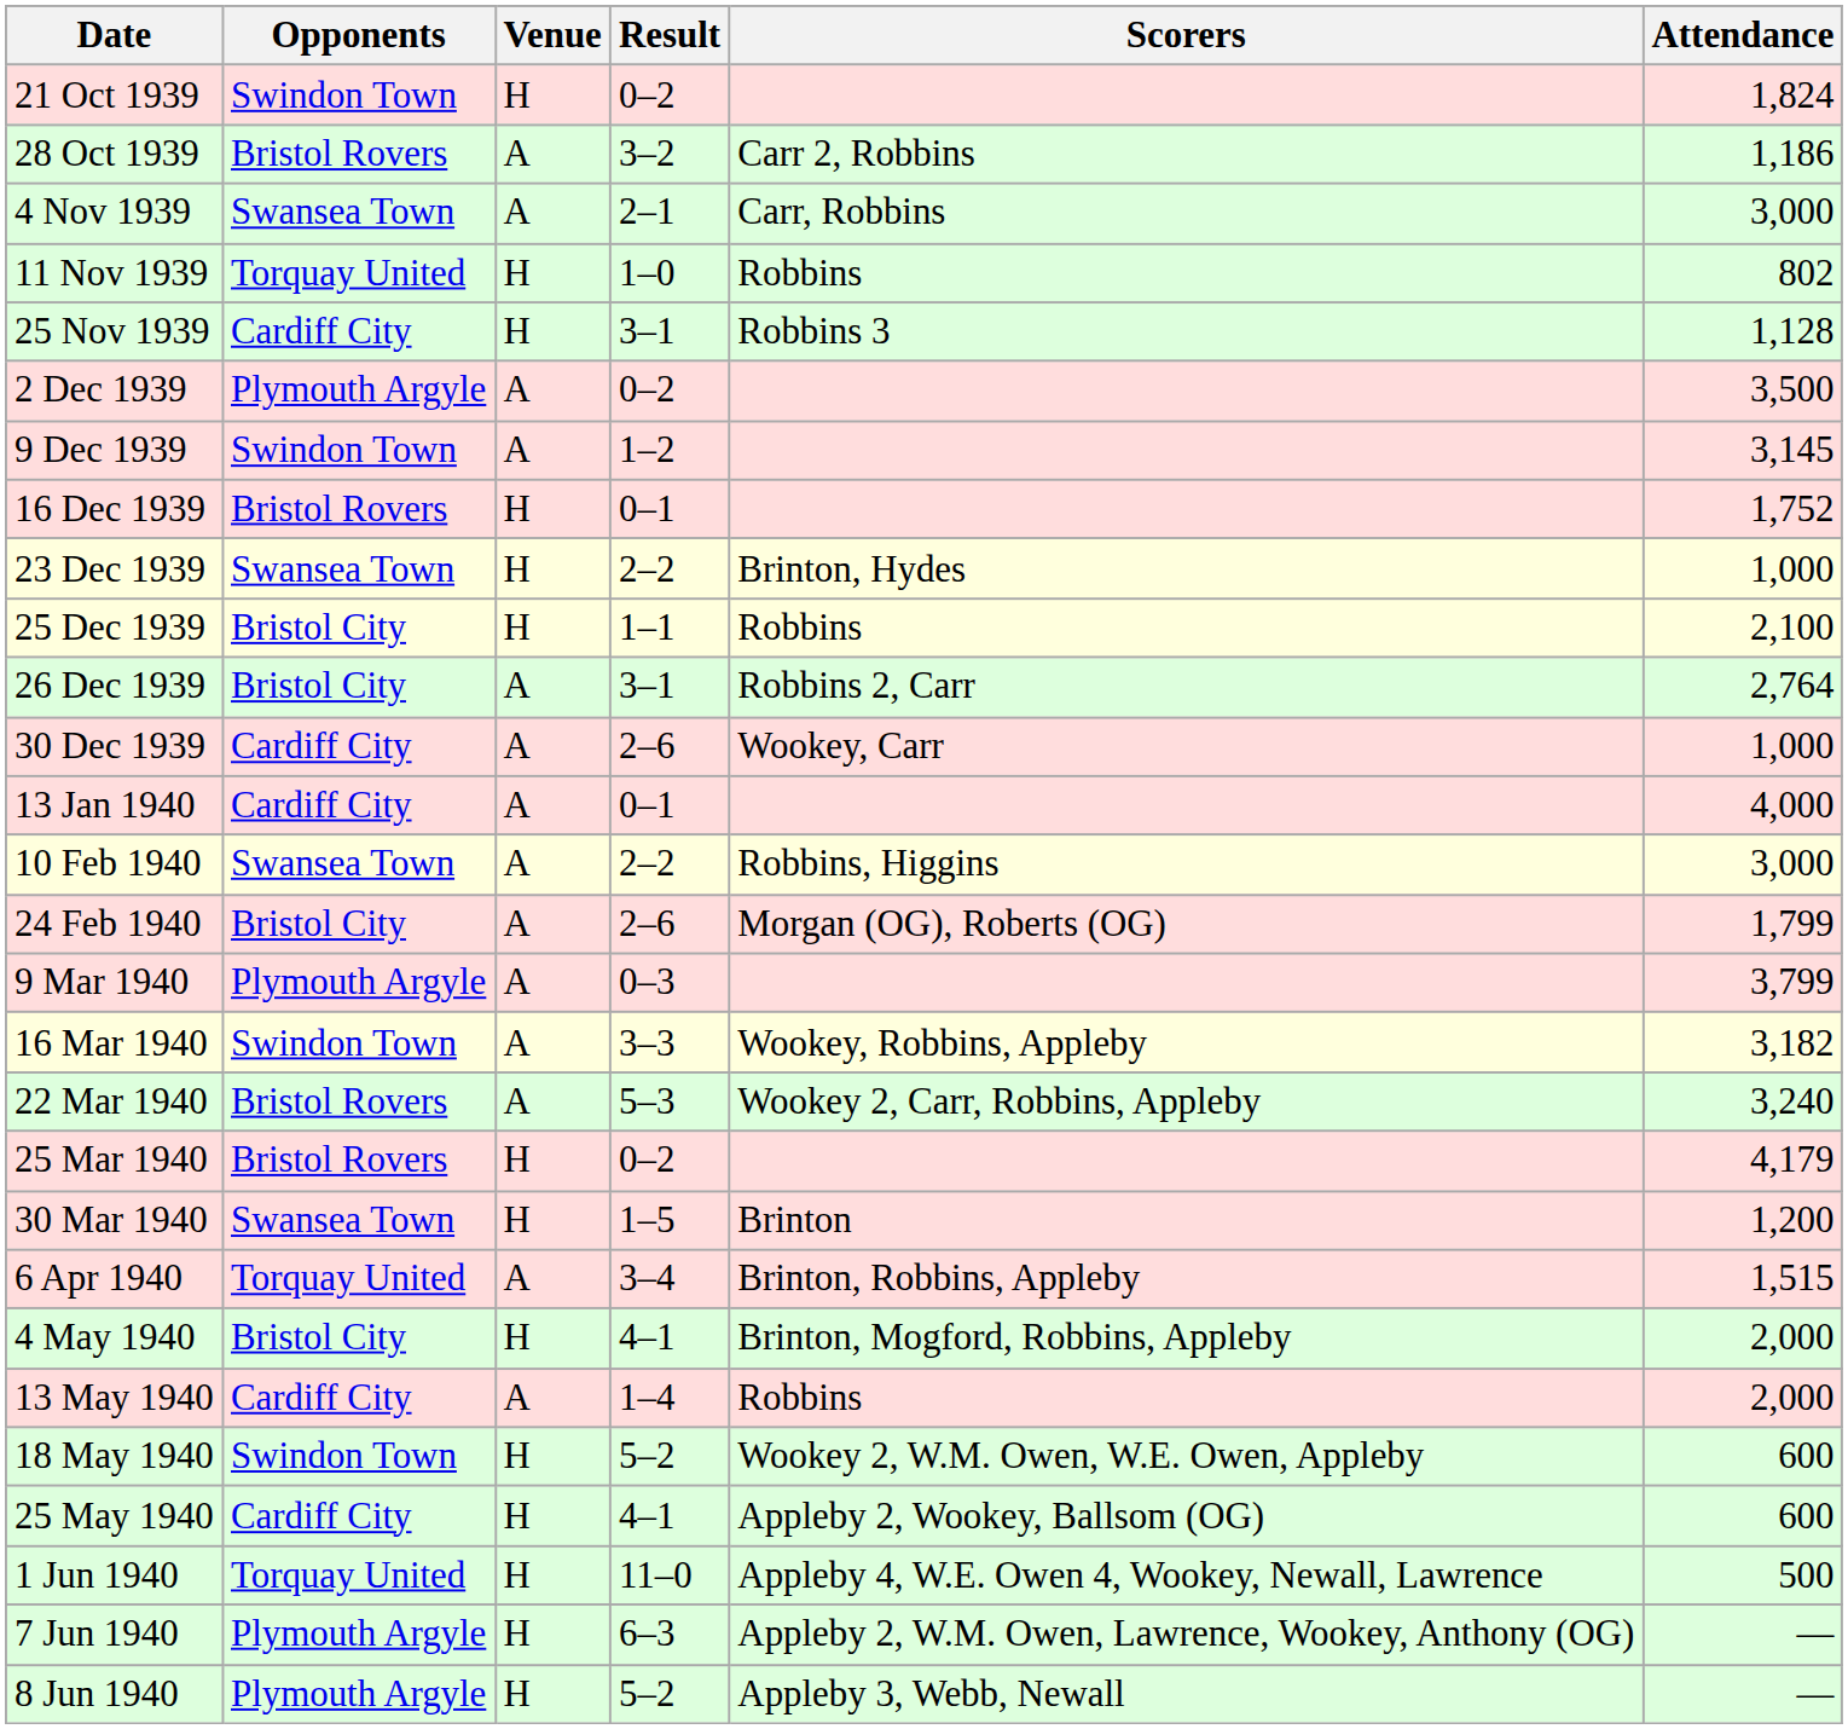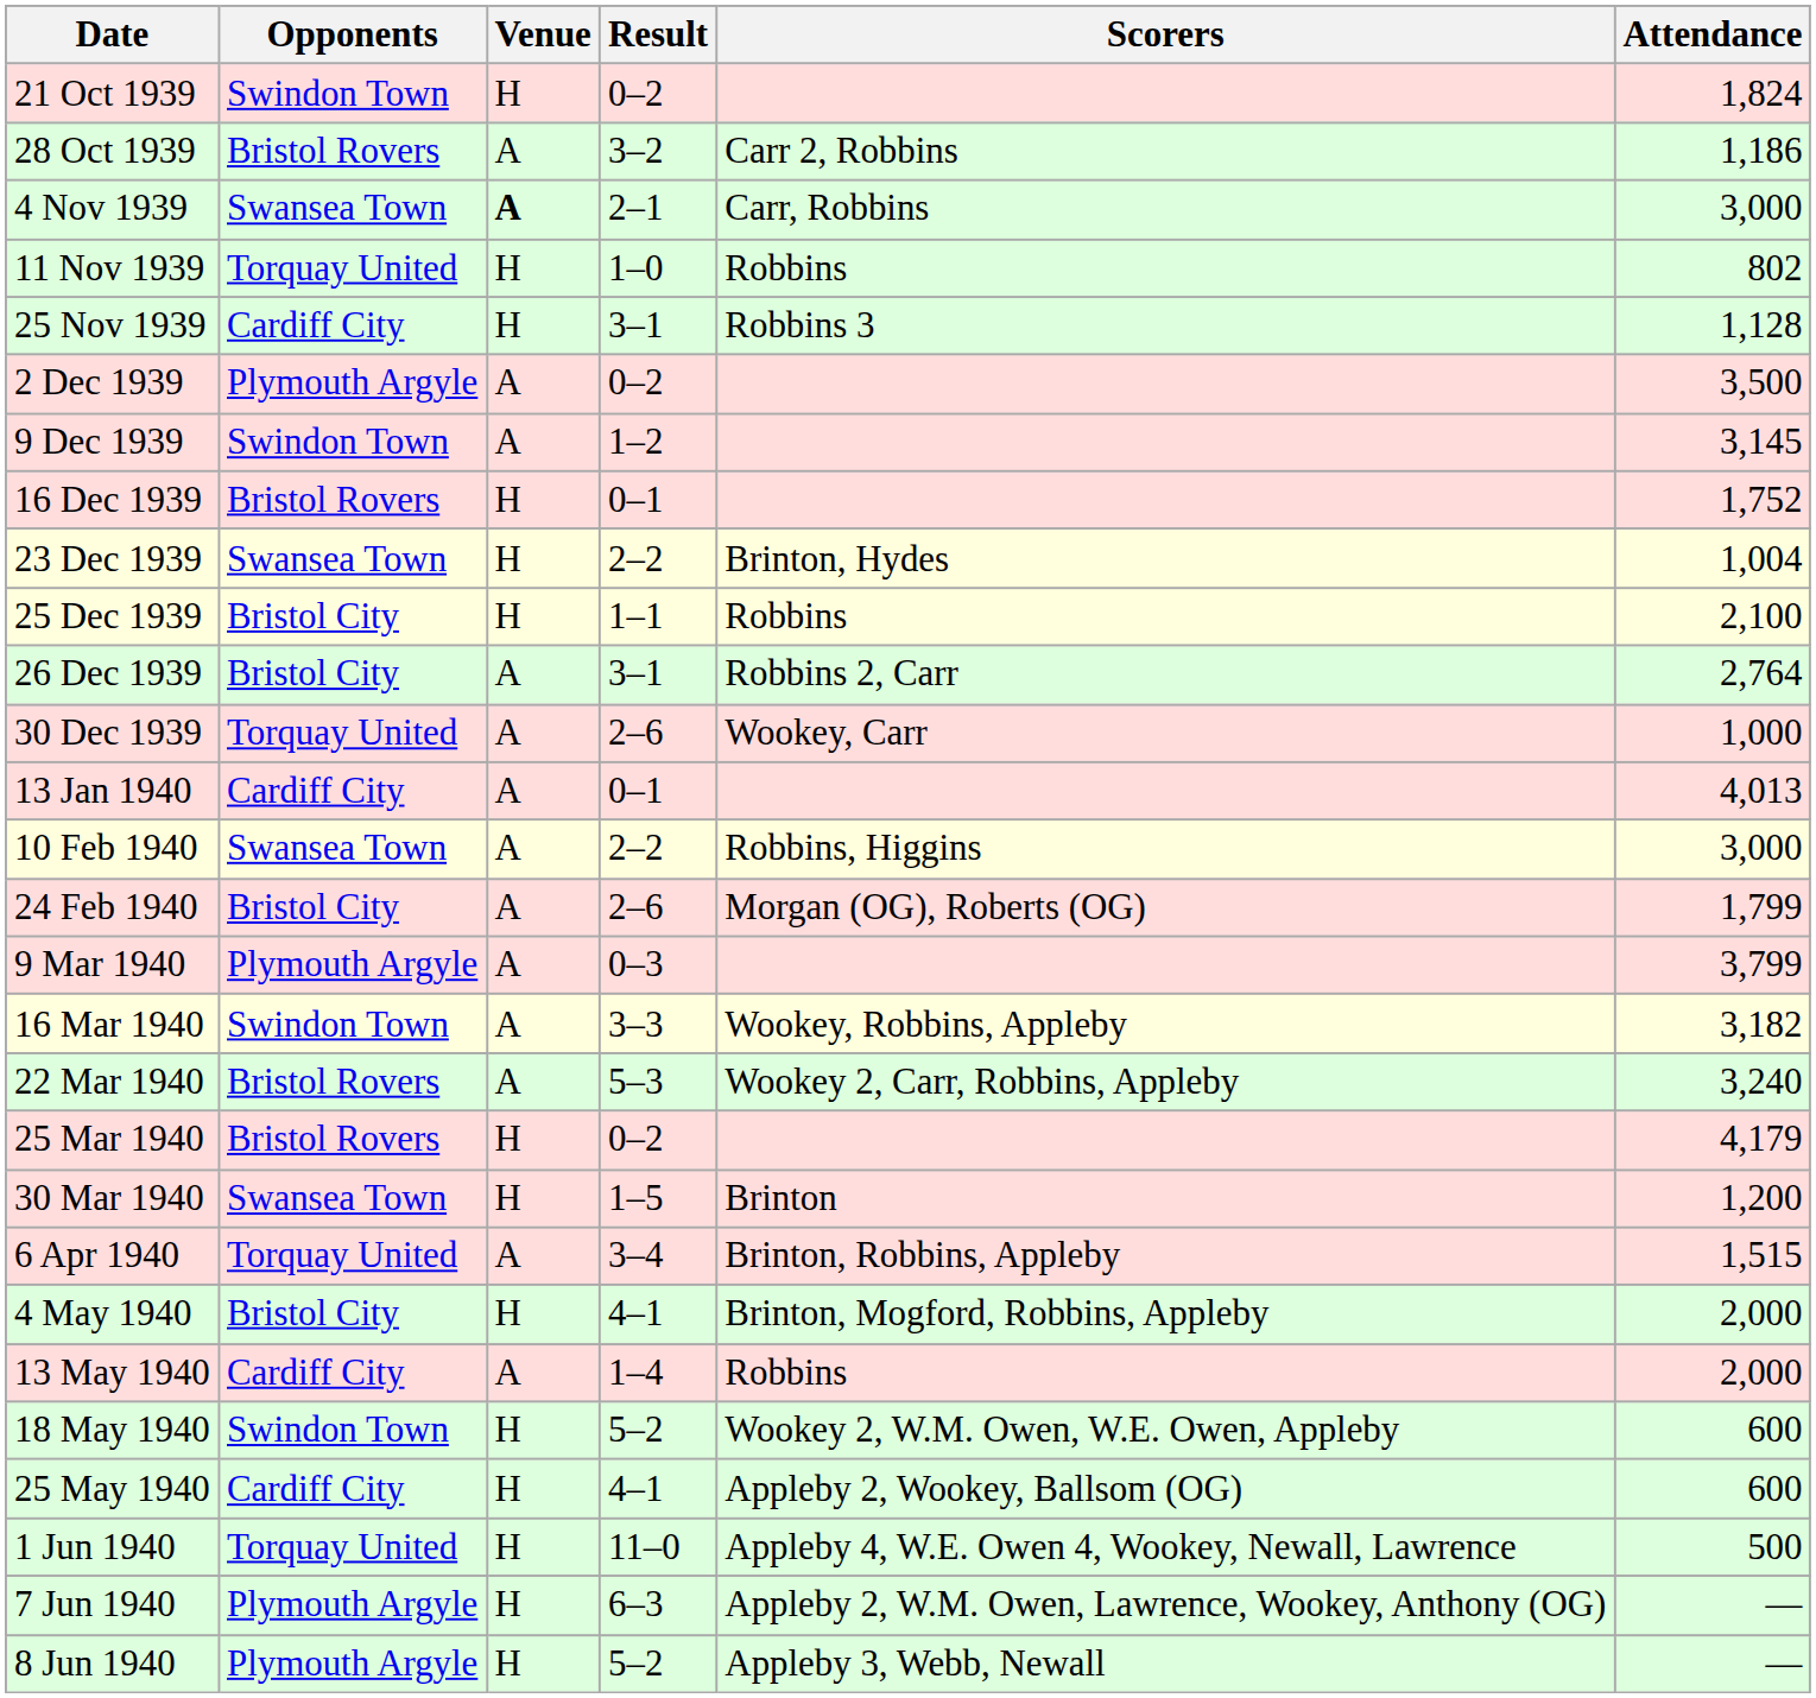4 Nov 1939 | Venue: normal -> bold
23 Dec 1939 | Attendance: 1,000 -> 1,004
30 Dec 1939 | Opponents: Cardiff City -> Torquay United
13 Jan 1940 | Attendance: 4,000 -> 4,013
